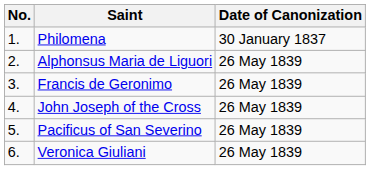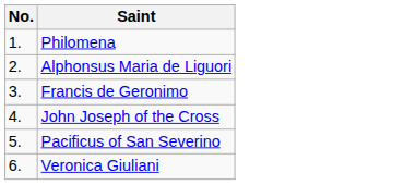- column: Date of Canonization | 30 January 1837 | 26 May 1839 | 26 May 1839 | 26 May 1839 | 26 May 1839 | 26 May 1839
